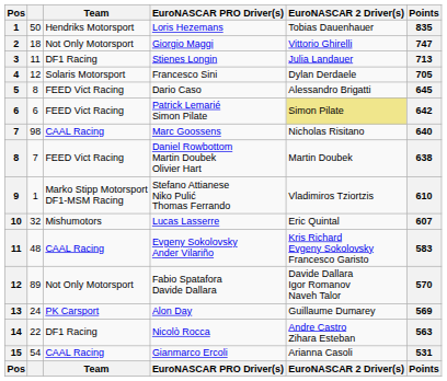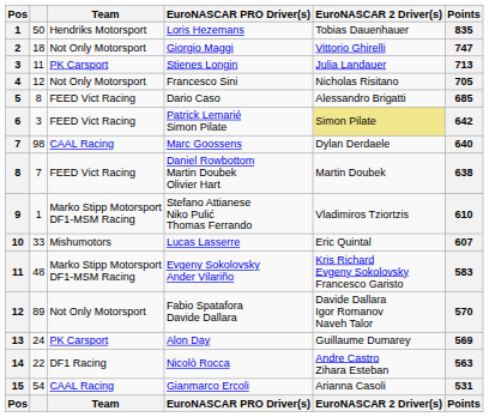Stienes Longin | Team: DF1 Racing -> PK Carsport
Francesco Sini | Team: Solaris Motorsport -> Not Only Motorsport
Francesco Sini | EuroNASCAR 2 Driver(s): Dylan Derdaele -> Nicholas Risitano
Dario Caso | Points: 645 -> 685
Patrick Lemarié Simon Pilate | column 2: 6 -> 3
Marc Goossens | EuroNASCAR 2 Driver(s): Nicholas Risitano -> Dylan Derdaele
Lucas Lasserre | column 2: 32 -> 33
Evgeny Sokolovsky Ander Vilariño | Team: CAAL Racing -> Marko Stipp Motorsport DF1-MSM Racing
